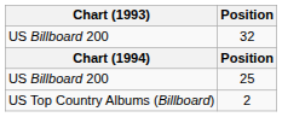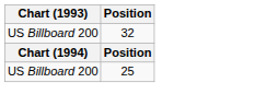- row: US Top Country Albums (Billboard) | 2
